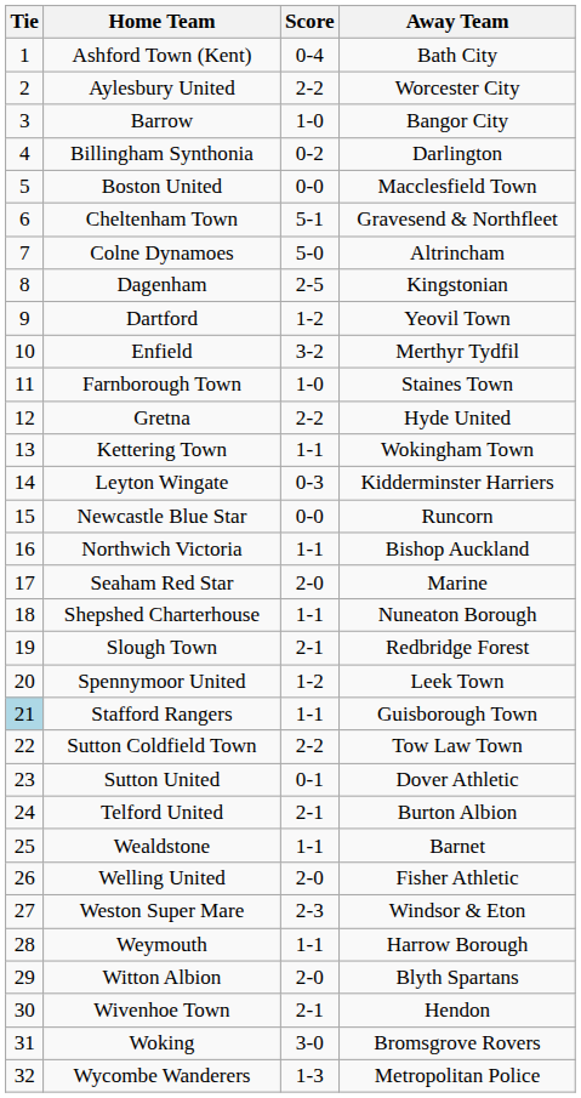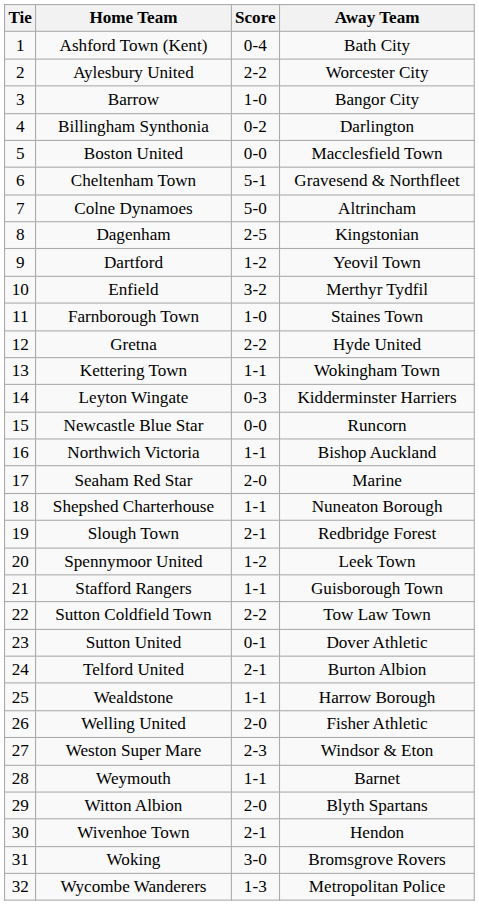Stafford Rangers | Tie: lightblue background -> no background
Wealdstone | Away Team: Barnet -> Harrow Borough
Weymouth | Away Team: Harrow Borough -> Barnet
